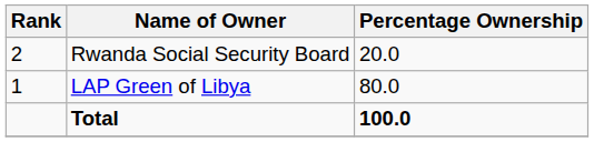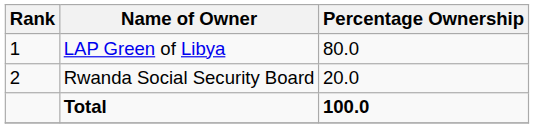rows swapped: LAP Green of Libya <-> Rwanda Social Security Board
